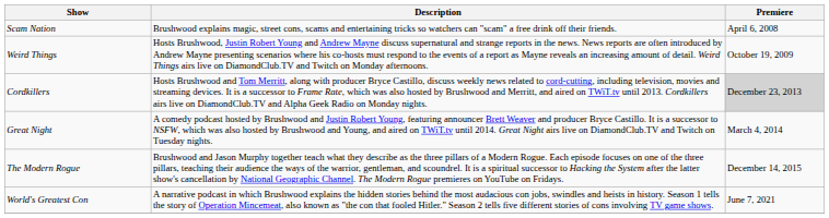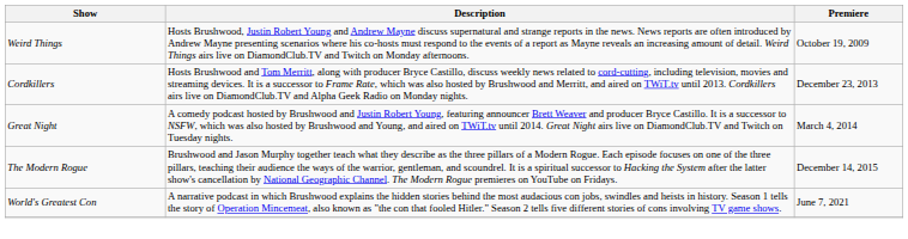- row: Scam Nation | Brushwood explains magic, street cons, scams and entertaining tricks so watchers can "scam" a free drink off their friends. | April 6, 2008
Cordkillers | Premiere: lightgrey background -> no background
